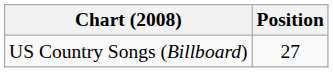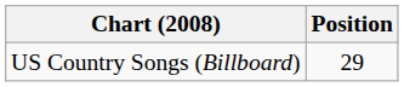US Country Songs (Billboard) | Position: 27 -> 29
